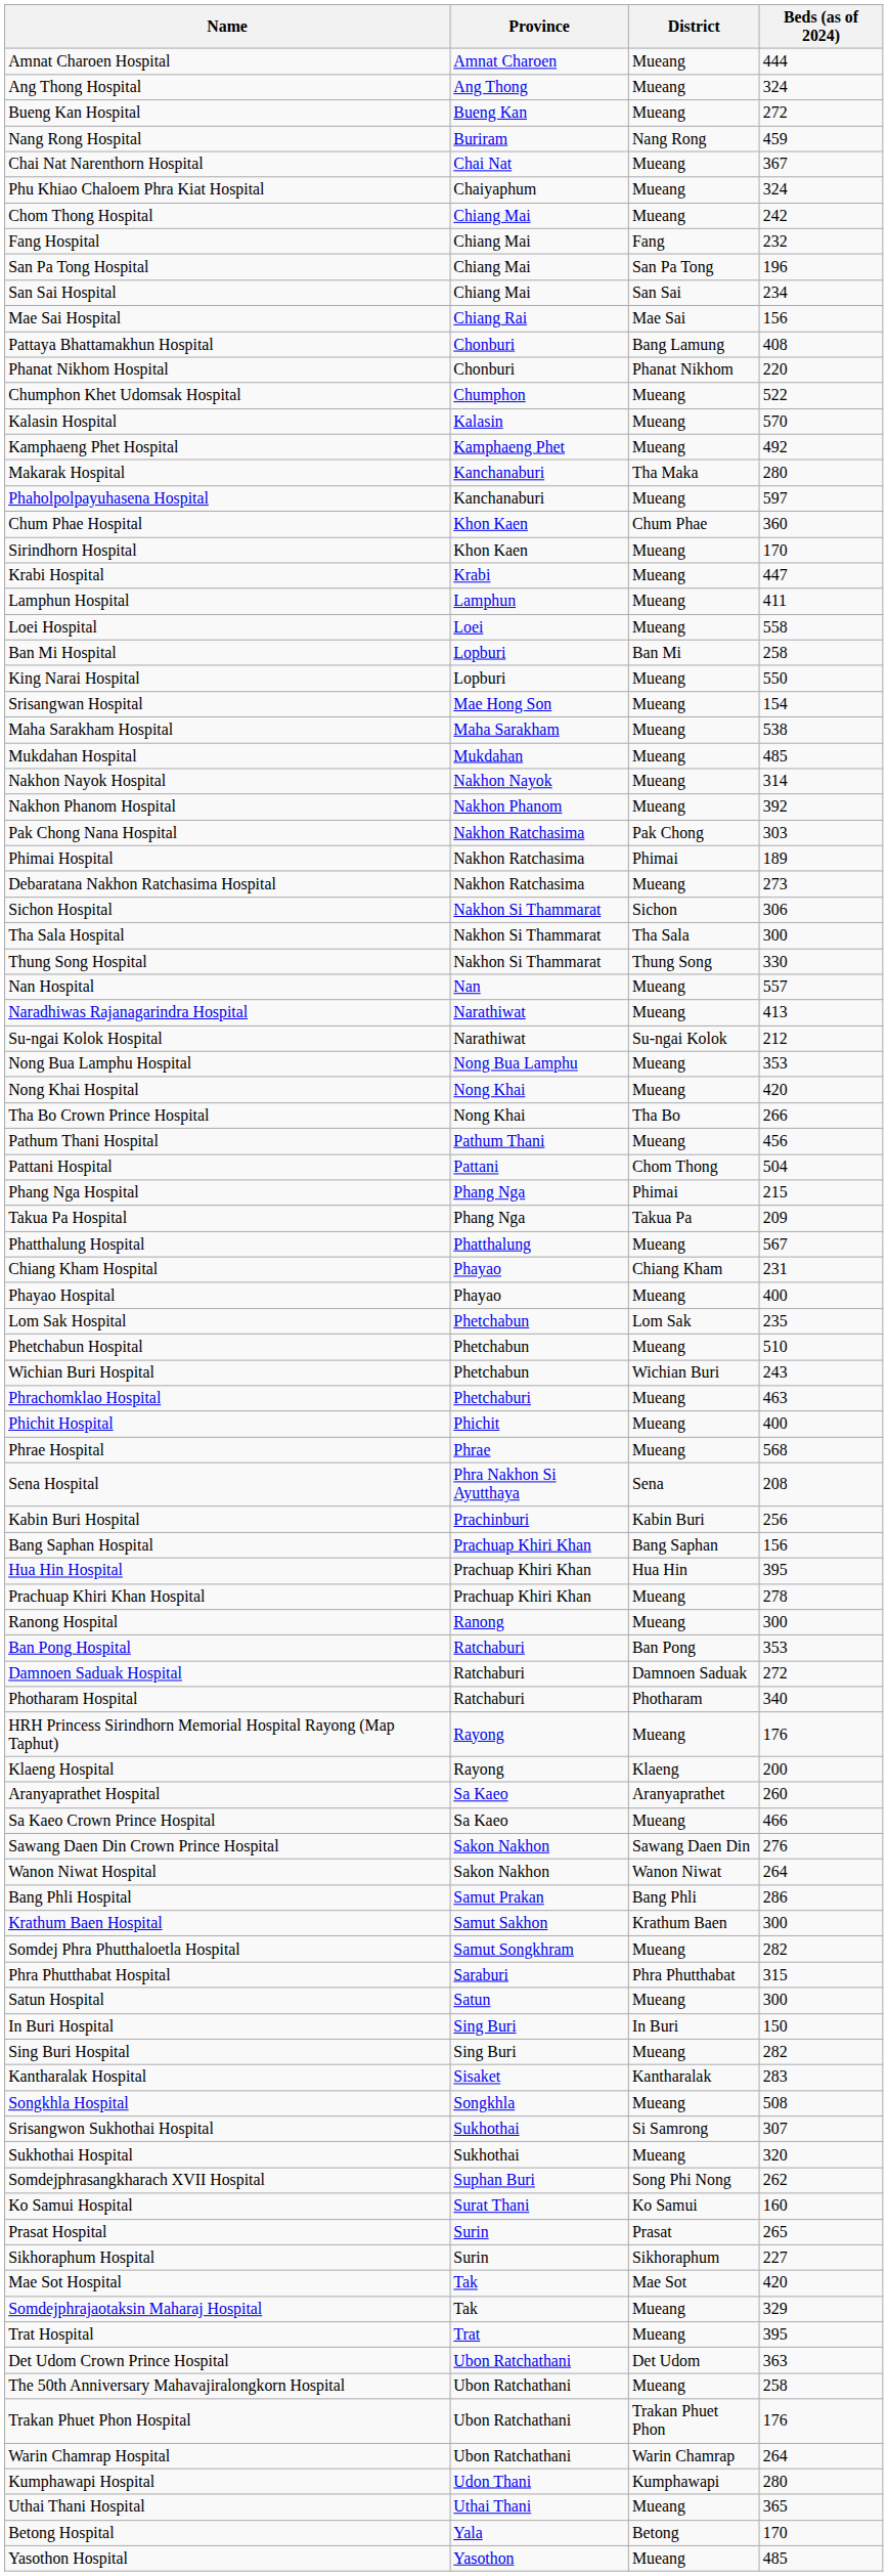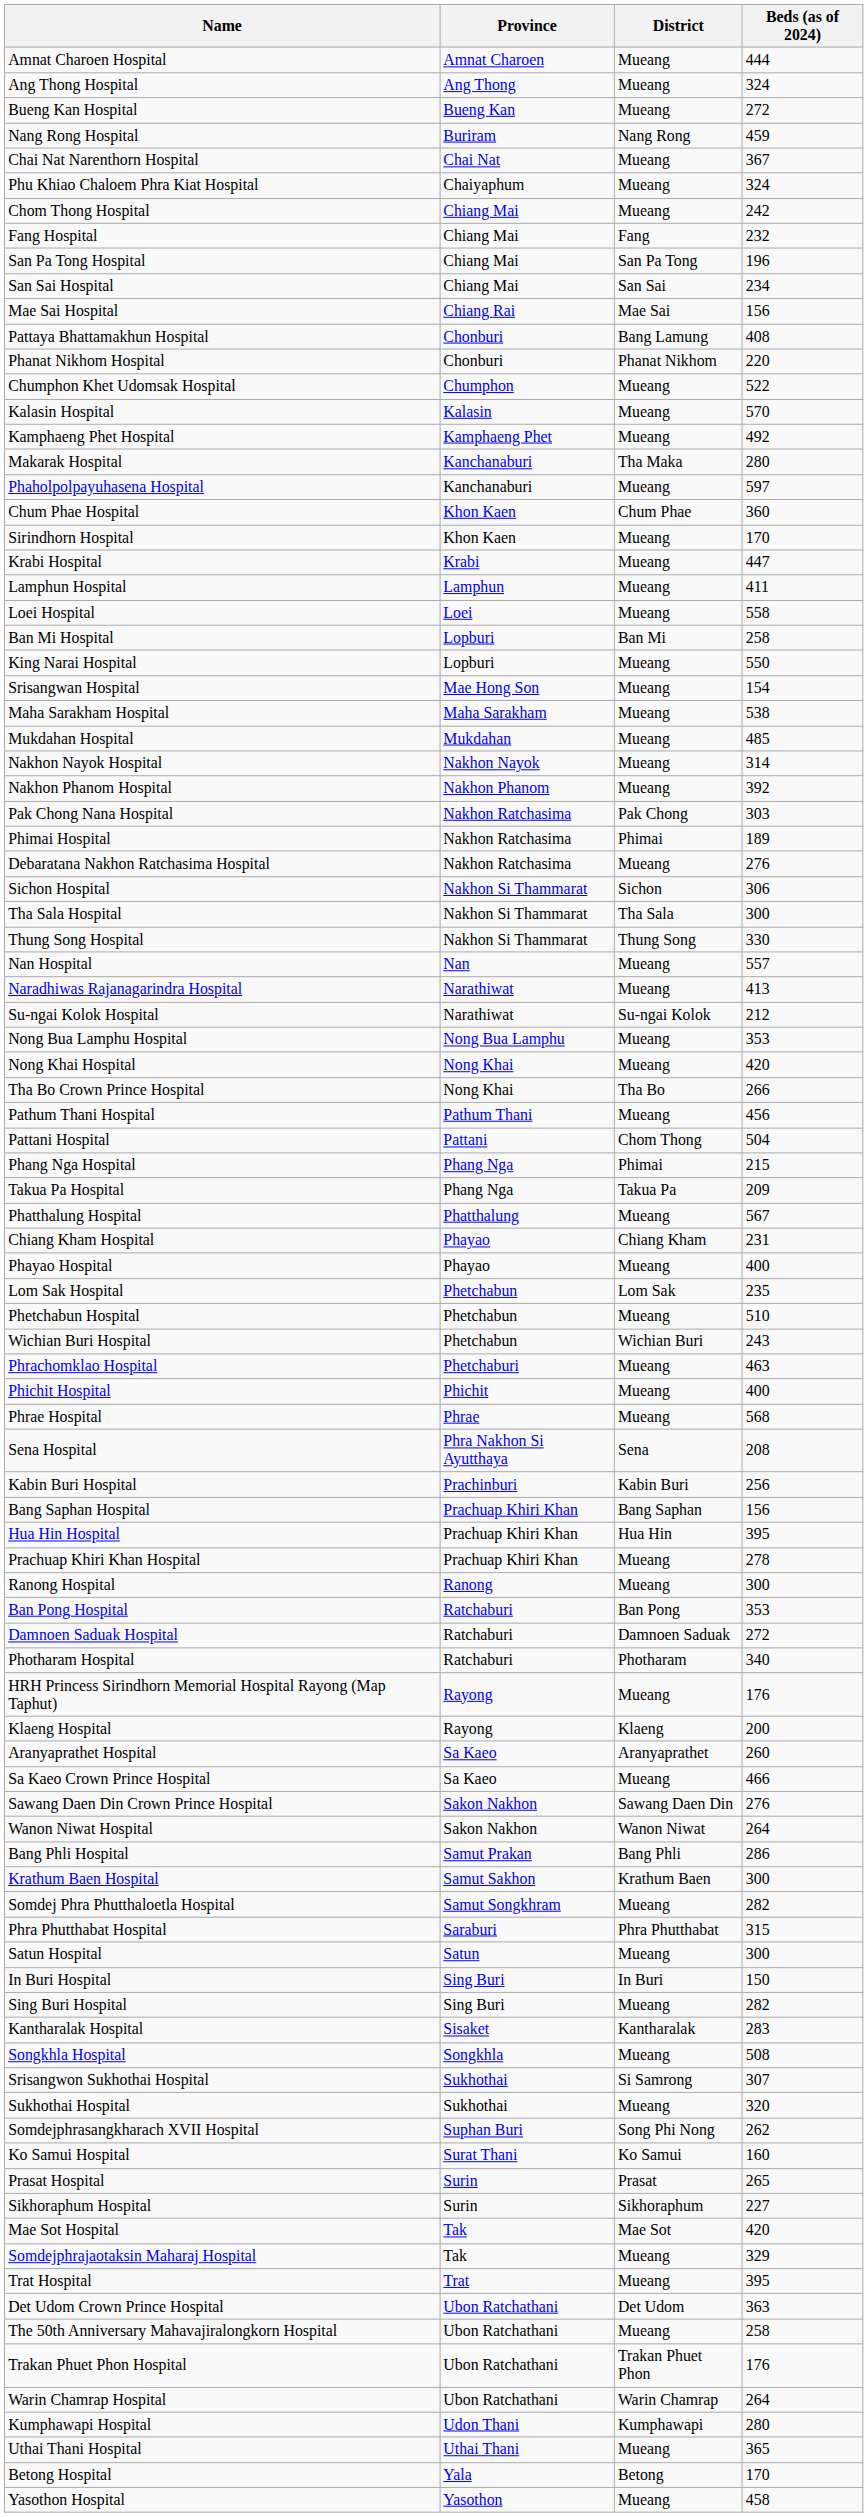Debaratana Nakhon Ratchasima Hospital | Beds (as of 2024): 273 -> 276
Yasothon Hospital | Beds (as of 2024): 485 -> 458
